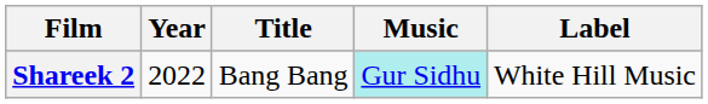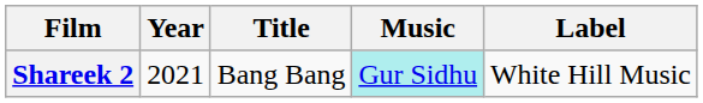Shareek 2 | Year: 2022 -> 2021
